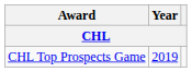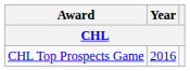CHL Top Prospects Game | Year: 2019 -> 2016
